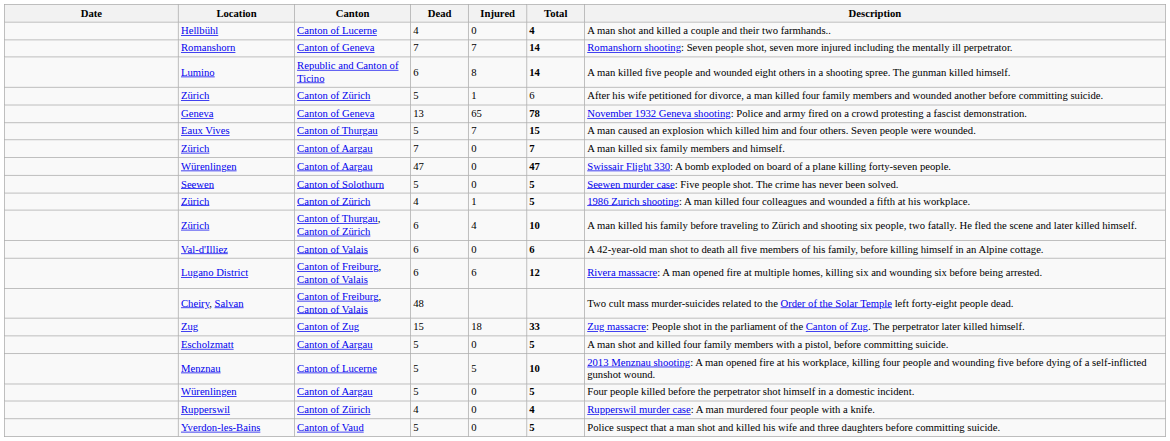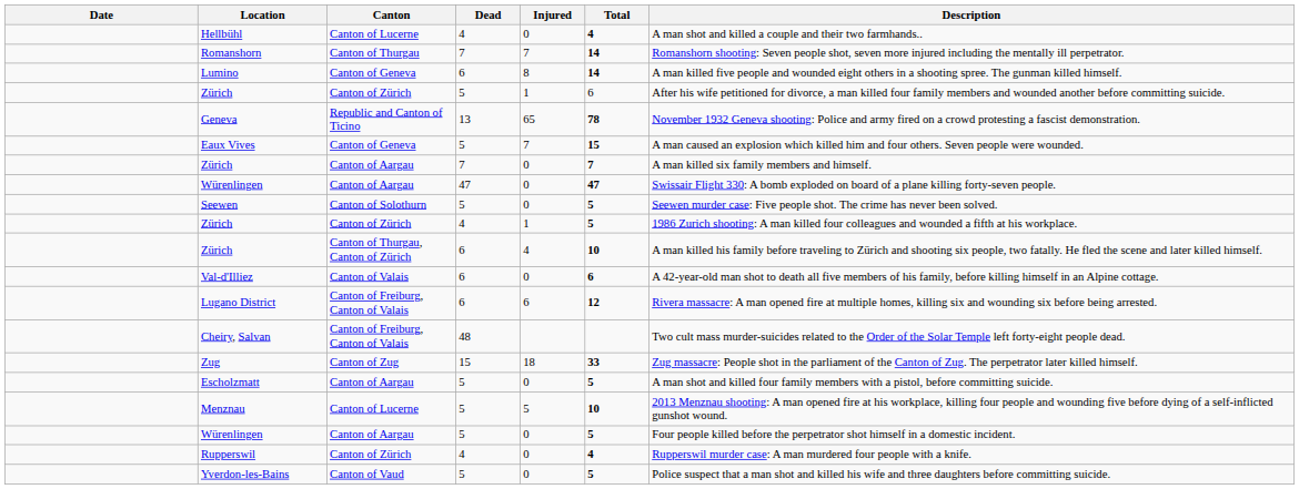Romanshorn | Canton: Canton of Geneva -> Canton of Thurgau
Lumino | Canton: Republic and Canton of Ticino -> Canton of Geneva
Geneva | Canton: Canton of Geneva -> Republic and Canton of Ticino
Eaux Vives | Canton: Canton of Thurgau -> Canton of Geneva
